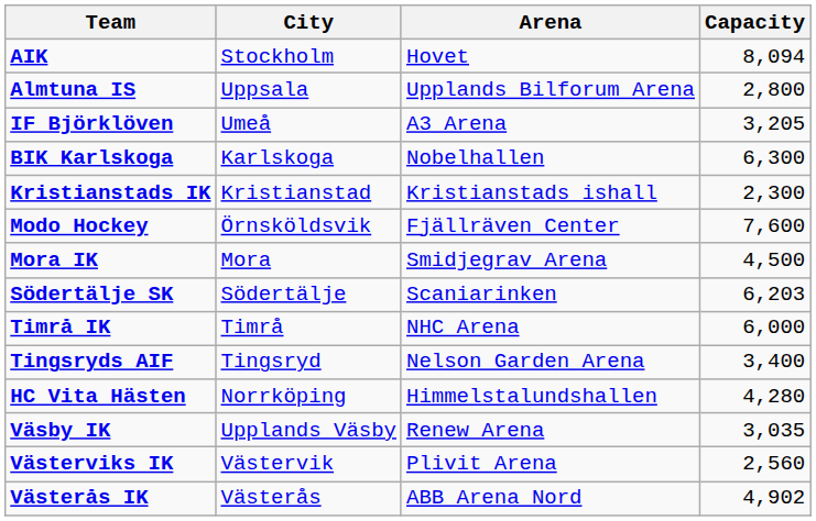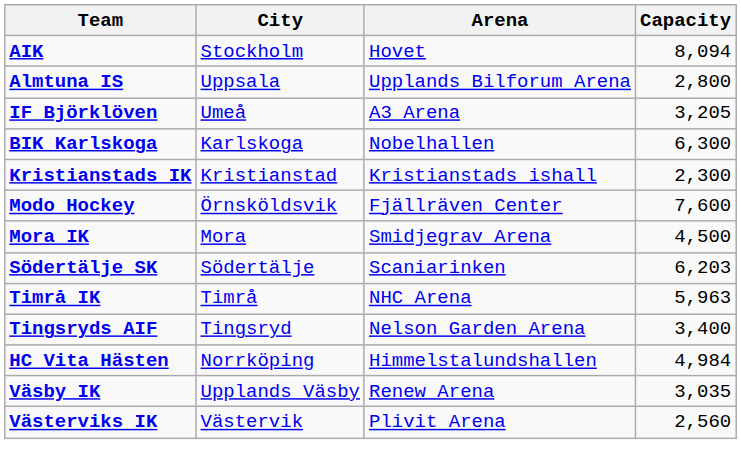Timrå IK | Capacity: 6,000 -> 5,963
HC Vita Hästen | Capacity: 4,280 -> 4,984
- row: Västerås IK | Västerås | ABB Arena Nord | 4,902
